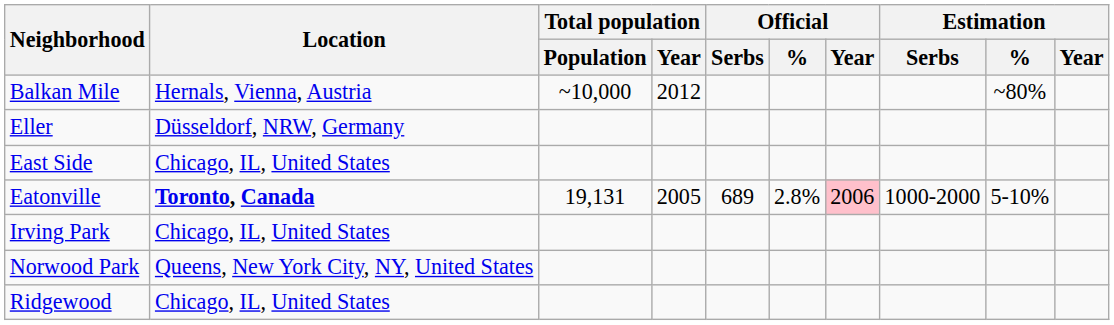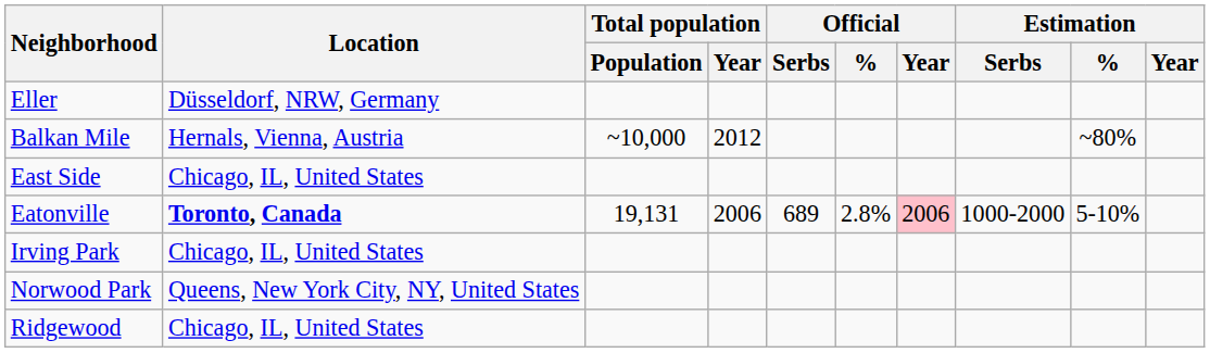rows swapped: Balkan Mile <-> Eller
Eatonville | Total population / Year: 2005 -> 2006
